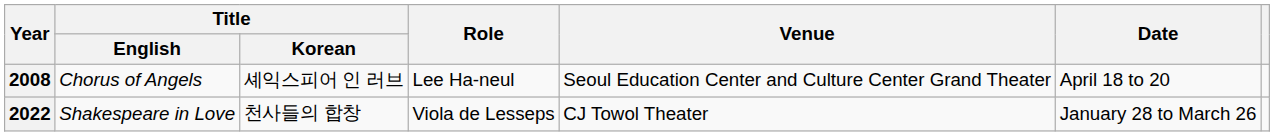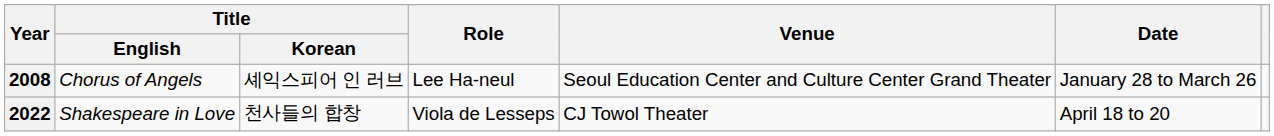2008 | Date: April 18 to 20 -> January 28 to March 26
2022 | Date: January 28 to March 26 -> April 18 to 20
